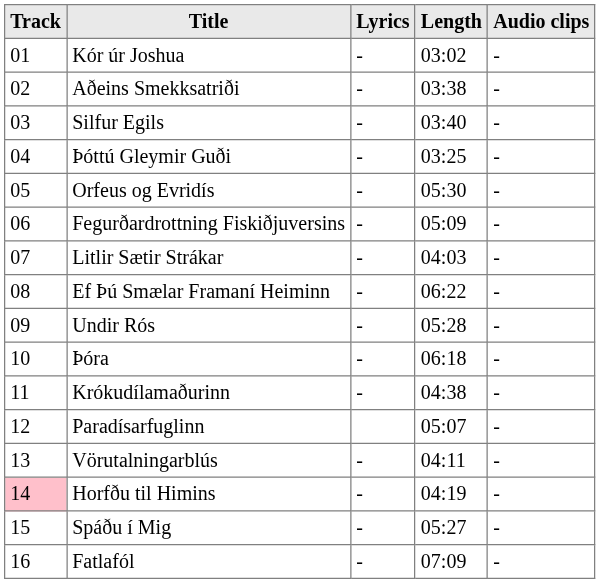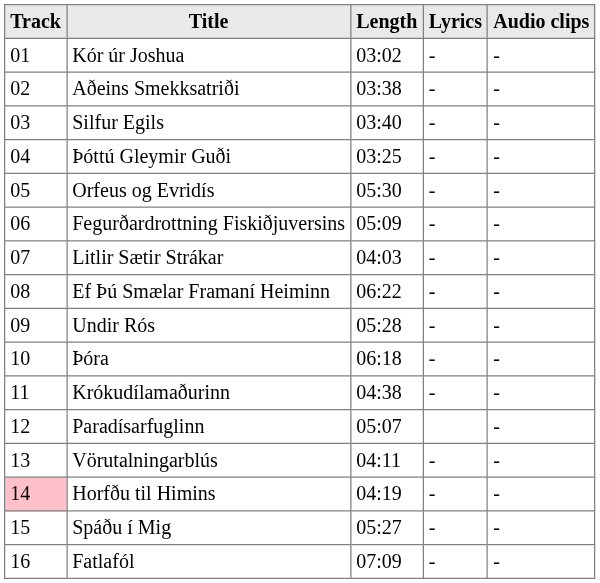columns swapped: Length <-> Lyrics
